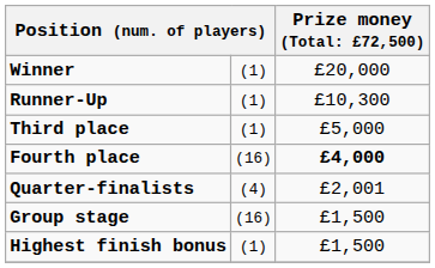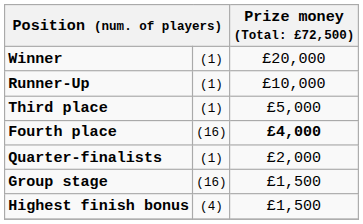Runner-Up | column 3: £10,300 -> £10,000
Quarter-finalists | column 2: (4) -> (1)
Quarter-finalists | column 3: £2,001 -> £2,000
Highest finish bonus | column 2: (1) -> (4)
